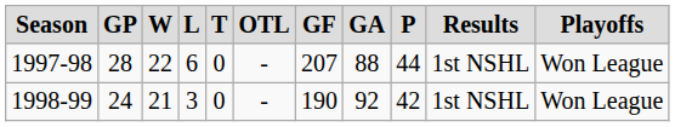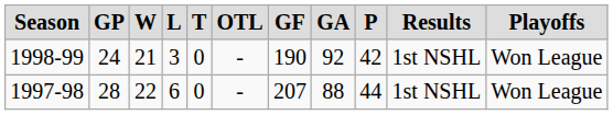rows swapped: 1997-98 <-> 1998-99
